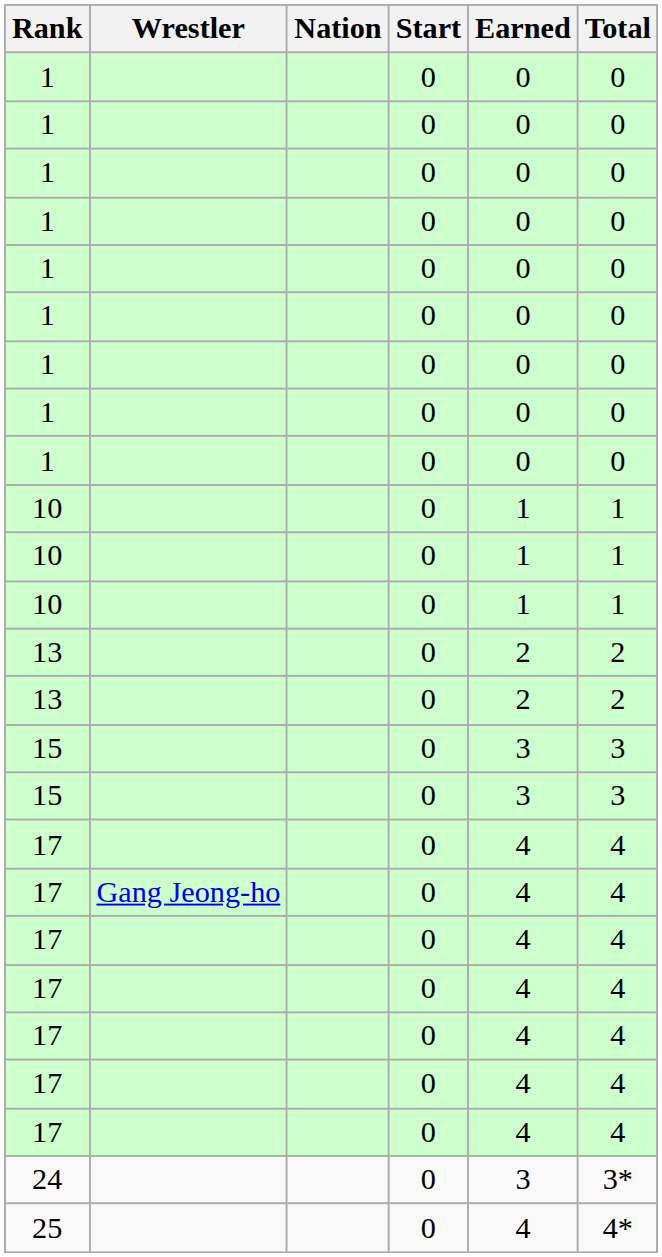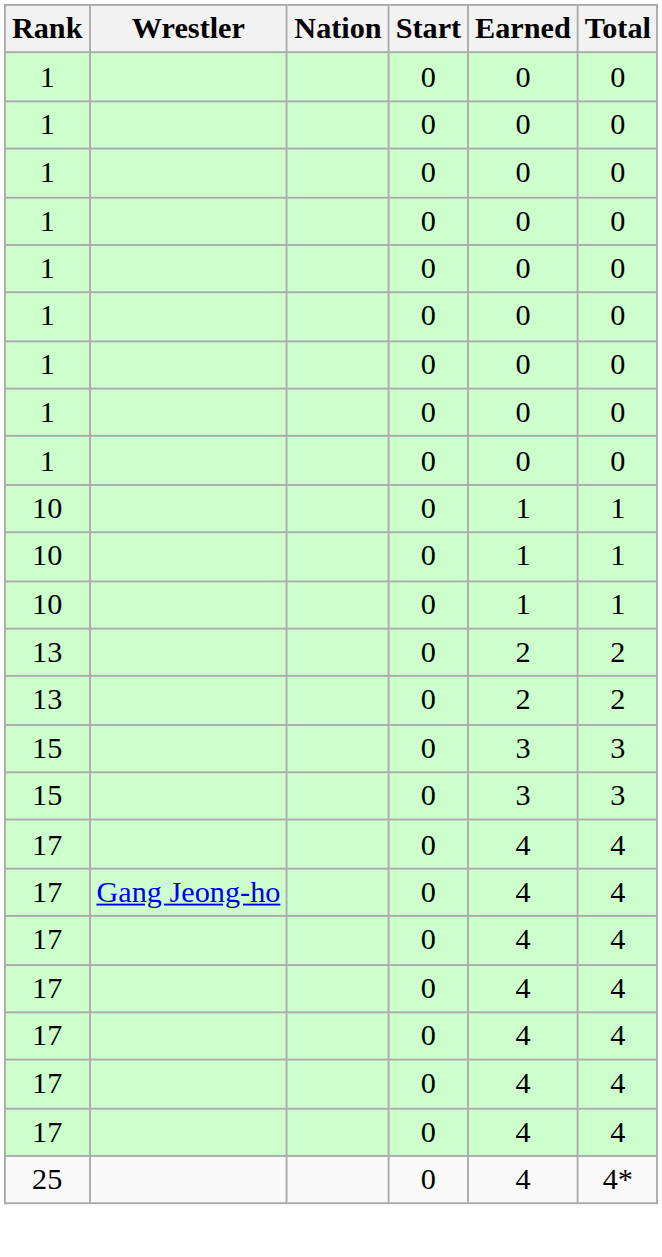- row: 24 | 0 | 3 | 3*
